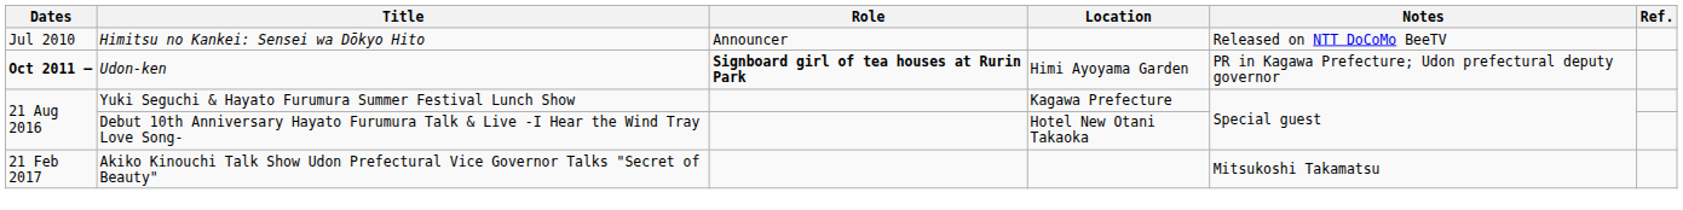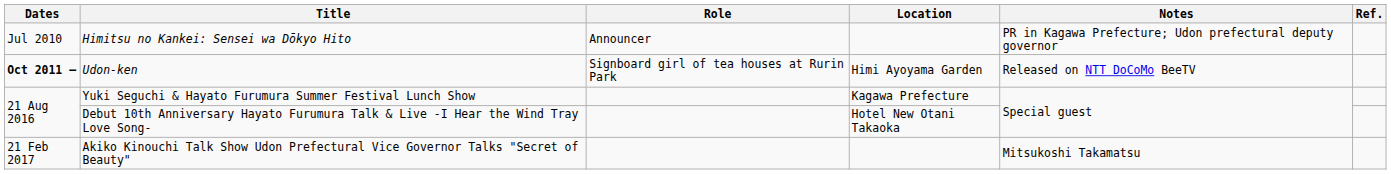Himitsu no Kankei: Sensei wa Dōkyo Hito | Notes: Released on NTT DoCoMo BeeTV -> PR in Kagawa Prefecture; Udon prefectural deputy governor
Udon-ken | Role: bold -> normal
Udon-ken | Notes: PR in Kagawa Prefecture; Udon prefectural deputy governor -> Released on NTT DoCoMo BeeTV
